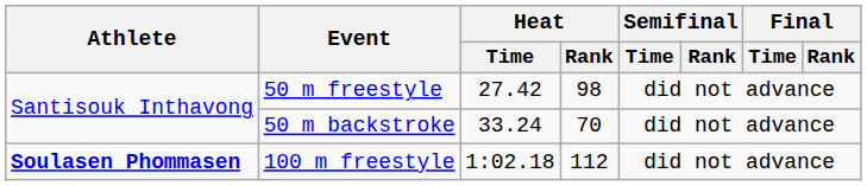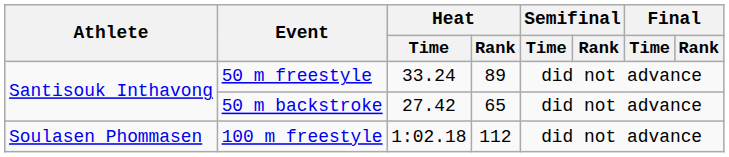50 m freestyle | Heat / Time: 27.42 -> 33.24
50 m freestyle | Heat / Rank: 98 -> 89
50 m backstroke | Heat / Time: 33.24 -> 27.42
50 m backstroke | Heat / Rank: 70 -> 65
100 m freestyle | Athlete: bold -> normal
